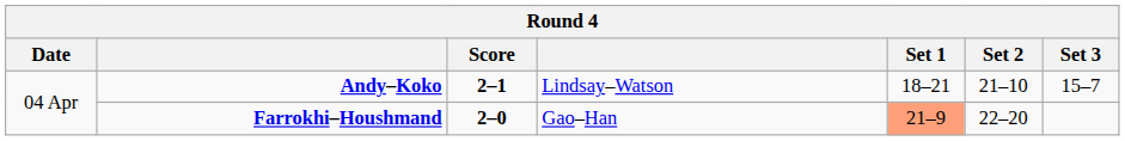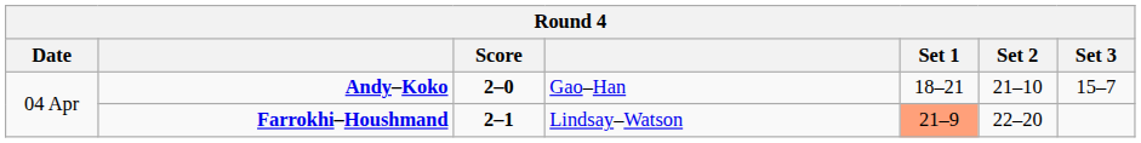Andy–Koko | Score: 2–1 -> 2–0
Andy–Koko | column 4: Lindsay–Watson -> Gao–Han
Farrokhi–Houshmand | Score: 2–0 -> 2–1
Farrokhi–Houshmand | column 4: Gao–Han -> Lindsay–Watson
